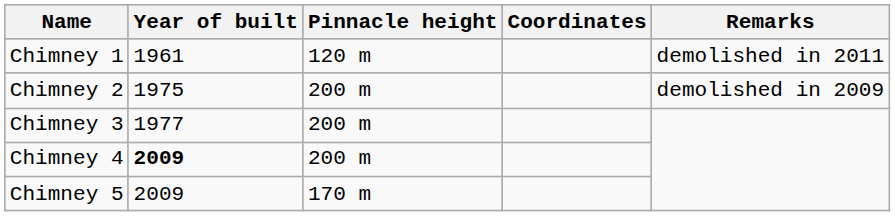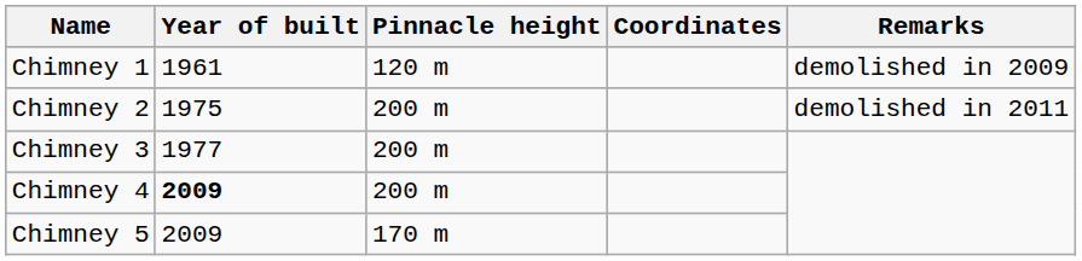Chimney 1 | Remarks: demolished in 2011 -> demolished in 2009
Chimney 2 | Remarks: demolished in 2009 -> demolished in 2011
